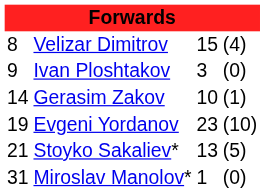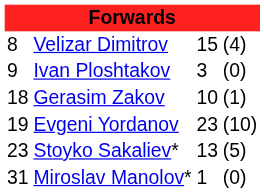Gerasim Zakov | column 1: 14 -> 18
Stoyko Sakaliev* | column 1: 21 -> 23
